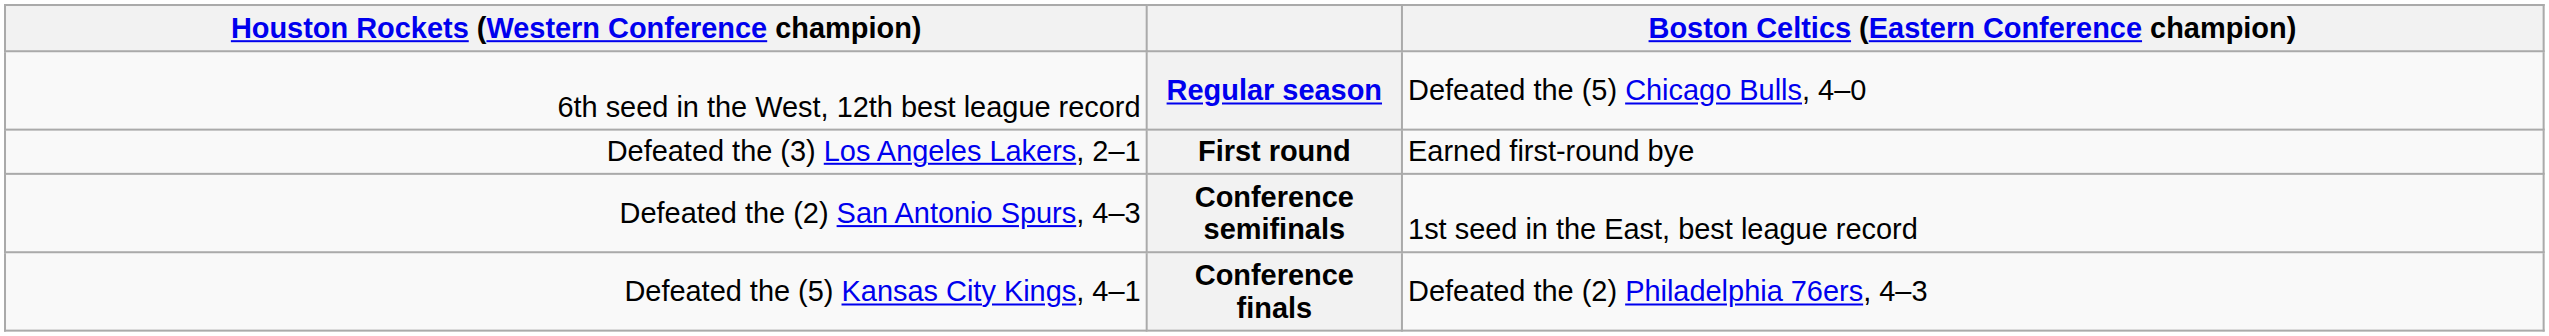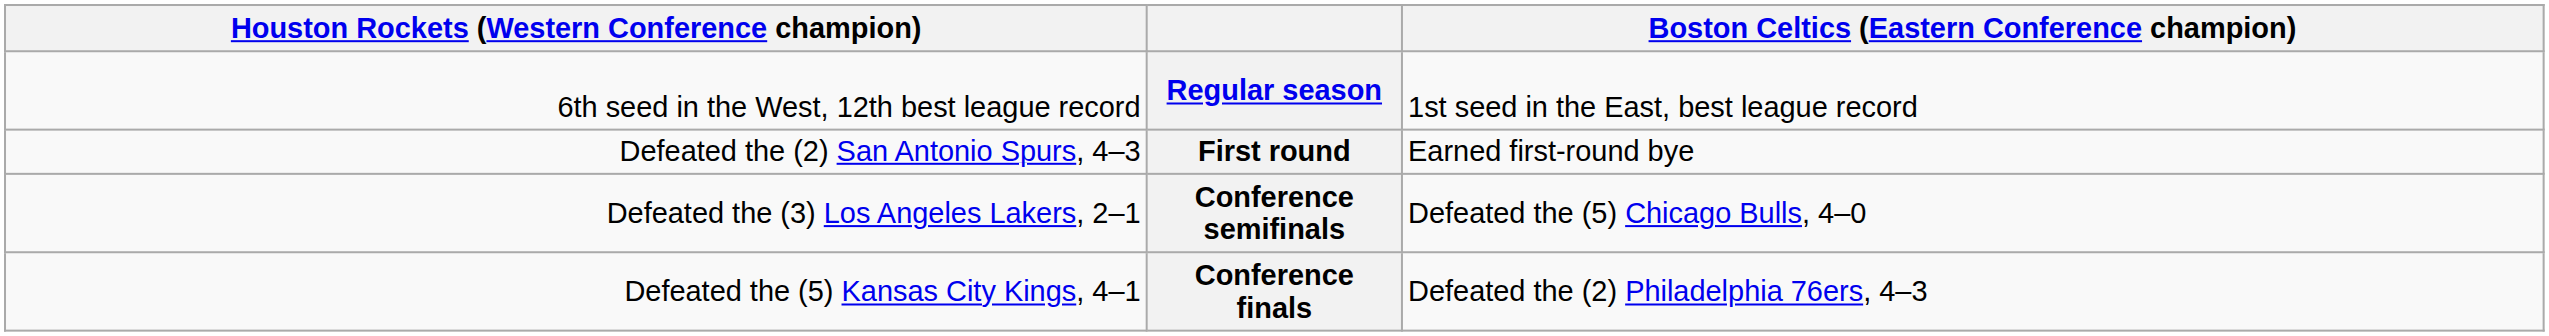Regular season | column 4: Defeated the (5) Chicago Bulls, 4–0 -> 1st seed in the East, best league record
First round | column 1: Defeated the (3) Los Angeles Lakers, 2–1 -> Defeated the (2) San Antonio Spurs, 4–3
Conference semifinals | column 1: Defeated the (2) San Antonio Spurs, 4–3 -> Defeated the (3) Los Angeles Lakers, 2–1
Conference semifinals | column 4: 1st seed in the East, best league record -> Defeated the (5) Chicago Bulls, 4–0
